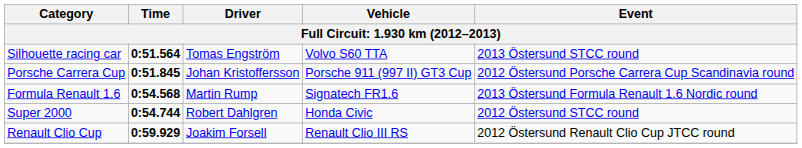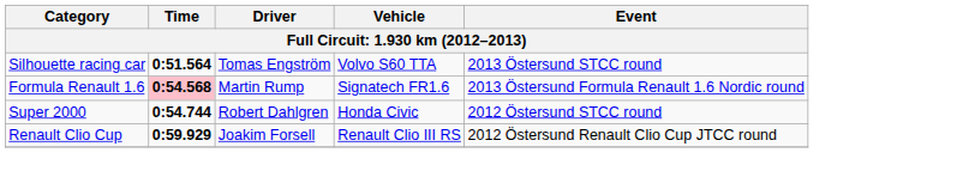- row: Porsche Carrera Cup | 0:51.845 | Johan Kristoffersson | Porsche 911 (997 II) GT3 Cup | 2012 Östersund Porsche Carrera Cup Scandinavia round
Formula Renault 1.6 | Time: no background -> pink background
